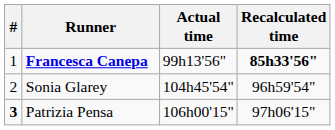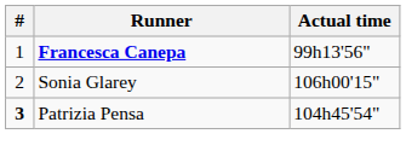- column: Recalculated time | 85h33'56" | 96h59'54" | 97h06'15"
Sonia Glarey | Actual time: 104h45'54" -> 106h00'15"
Patrizia Pensa | Actual time: 106h00'15" -> 104h45'54"
